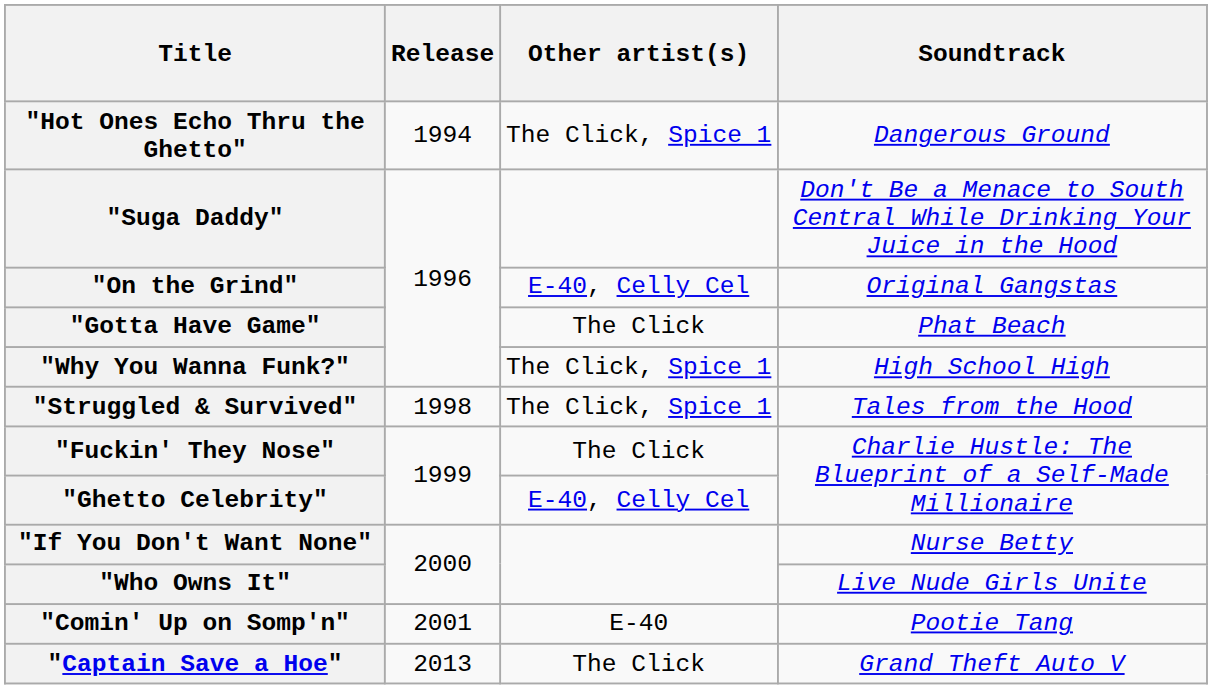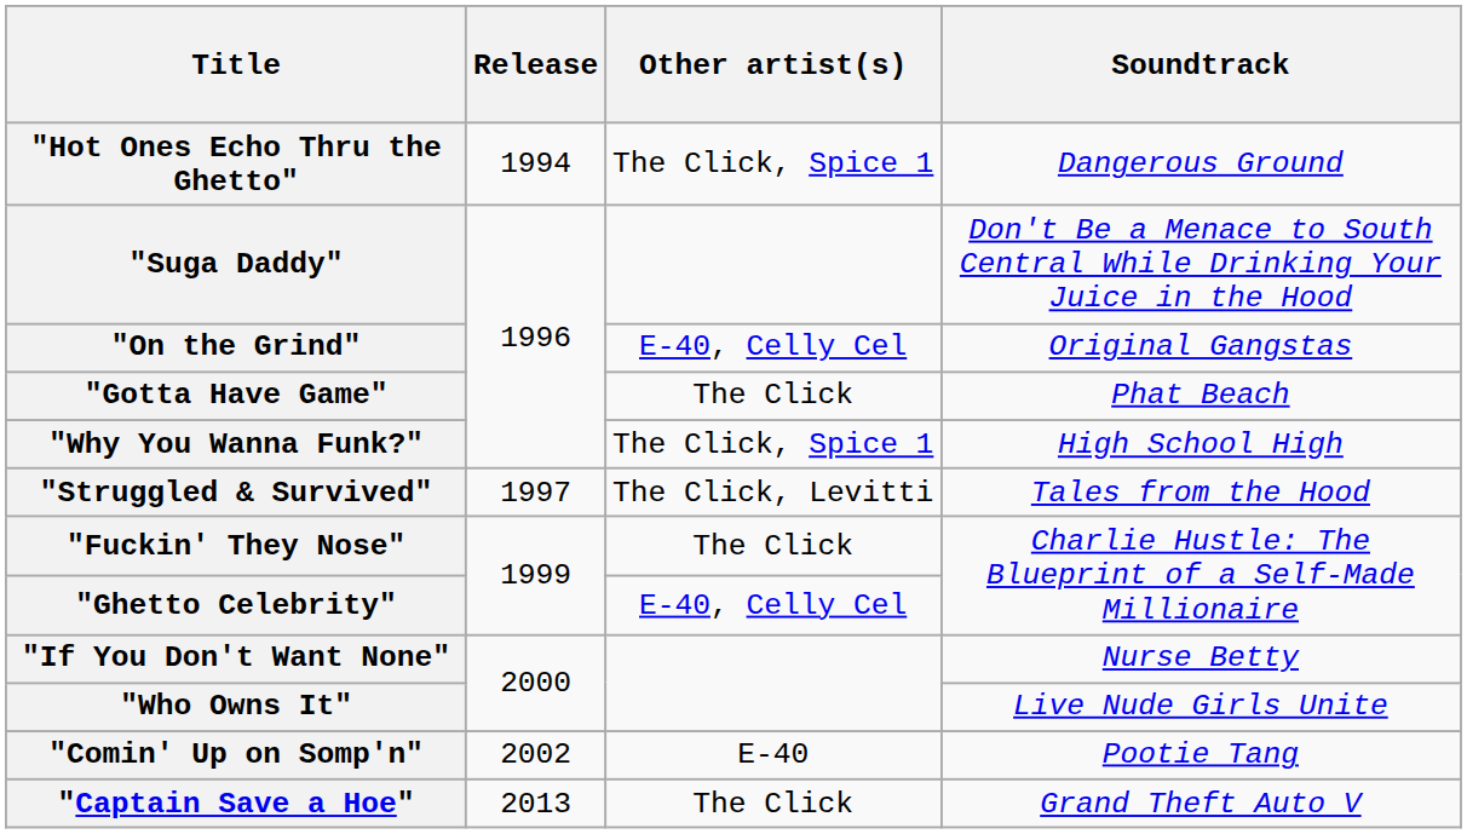"Struggled & Survived" | Release: 1998 -> 1997
"Struggled & Survived" | Other artist(s): The Click, Spice 1 -> The Click, Levitti
"Comin' Up on Somp'n" | Release: 2001 -> 2002
